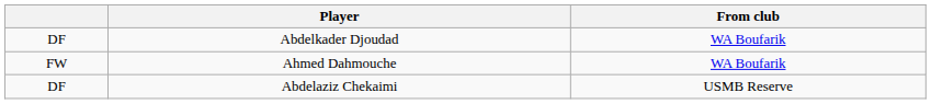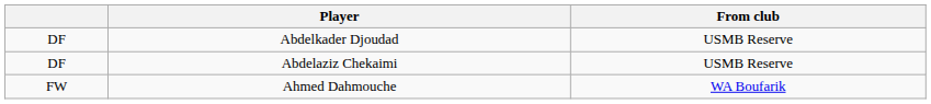Abdelkader Djoudad | From club: WA Boufarik -> USMB Reserve
rows swapped: Ahmed Dahmouche <-> Abdelaziz Chekaimi
